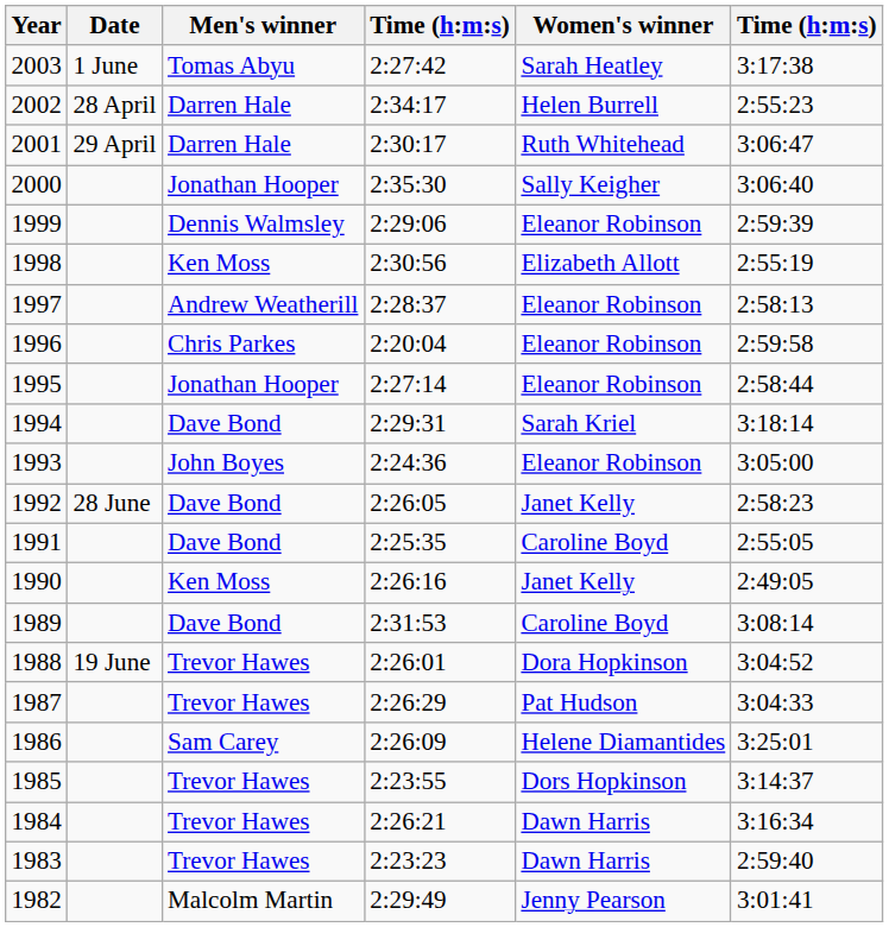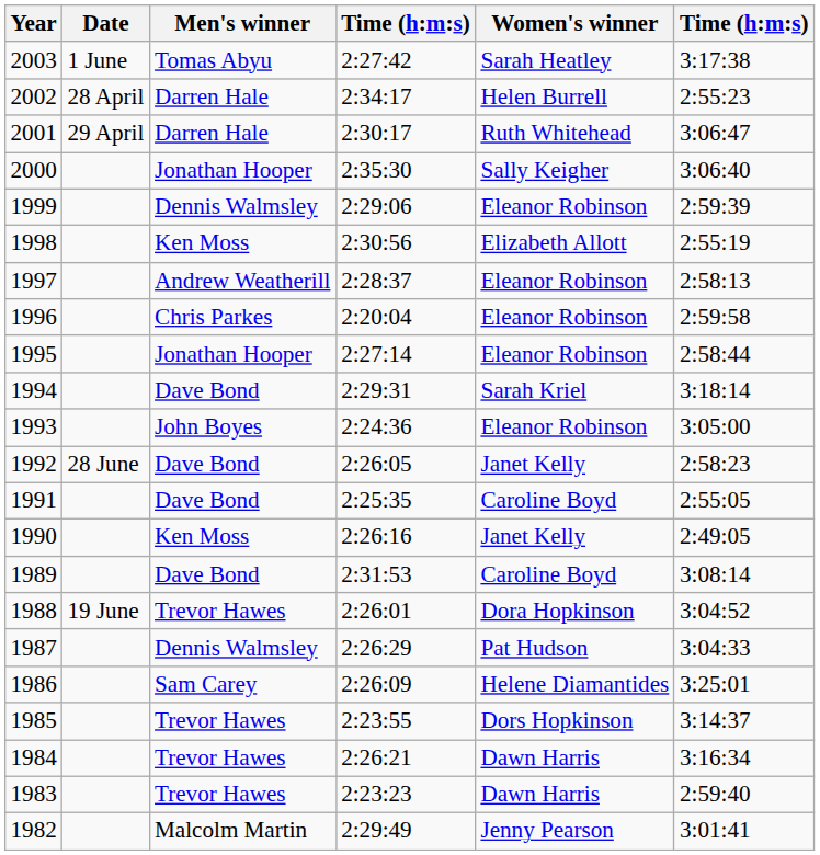1987 | Men's winner: Trevor Hawes -> Dennis Walmsley
